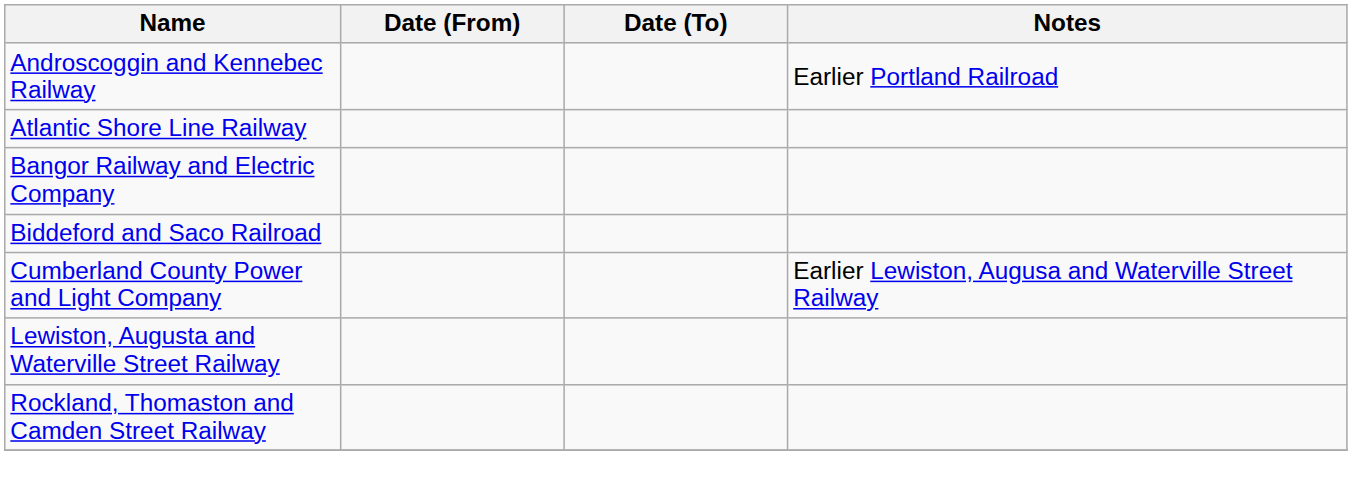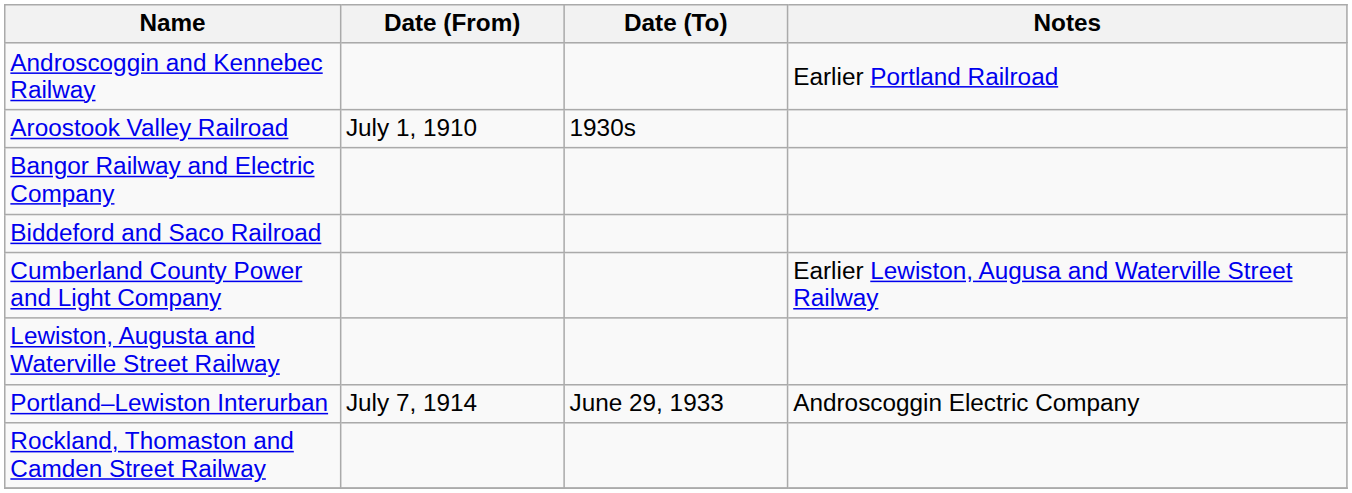+ row: Aroostook Valley Railroad | July 1, 1910 | 1930s
- row: Atlantic Shore Line Railway
+ row: Portland–Lewiston Interurban | July 7, 1914 | June 29, 1933 | Androscoggin Electric Company
